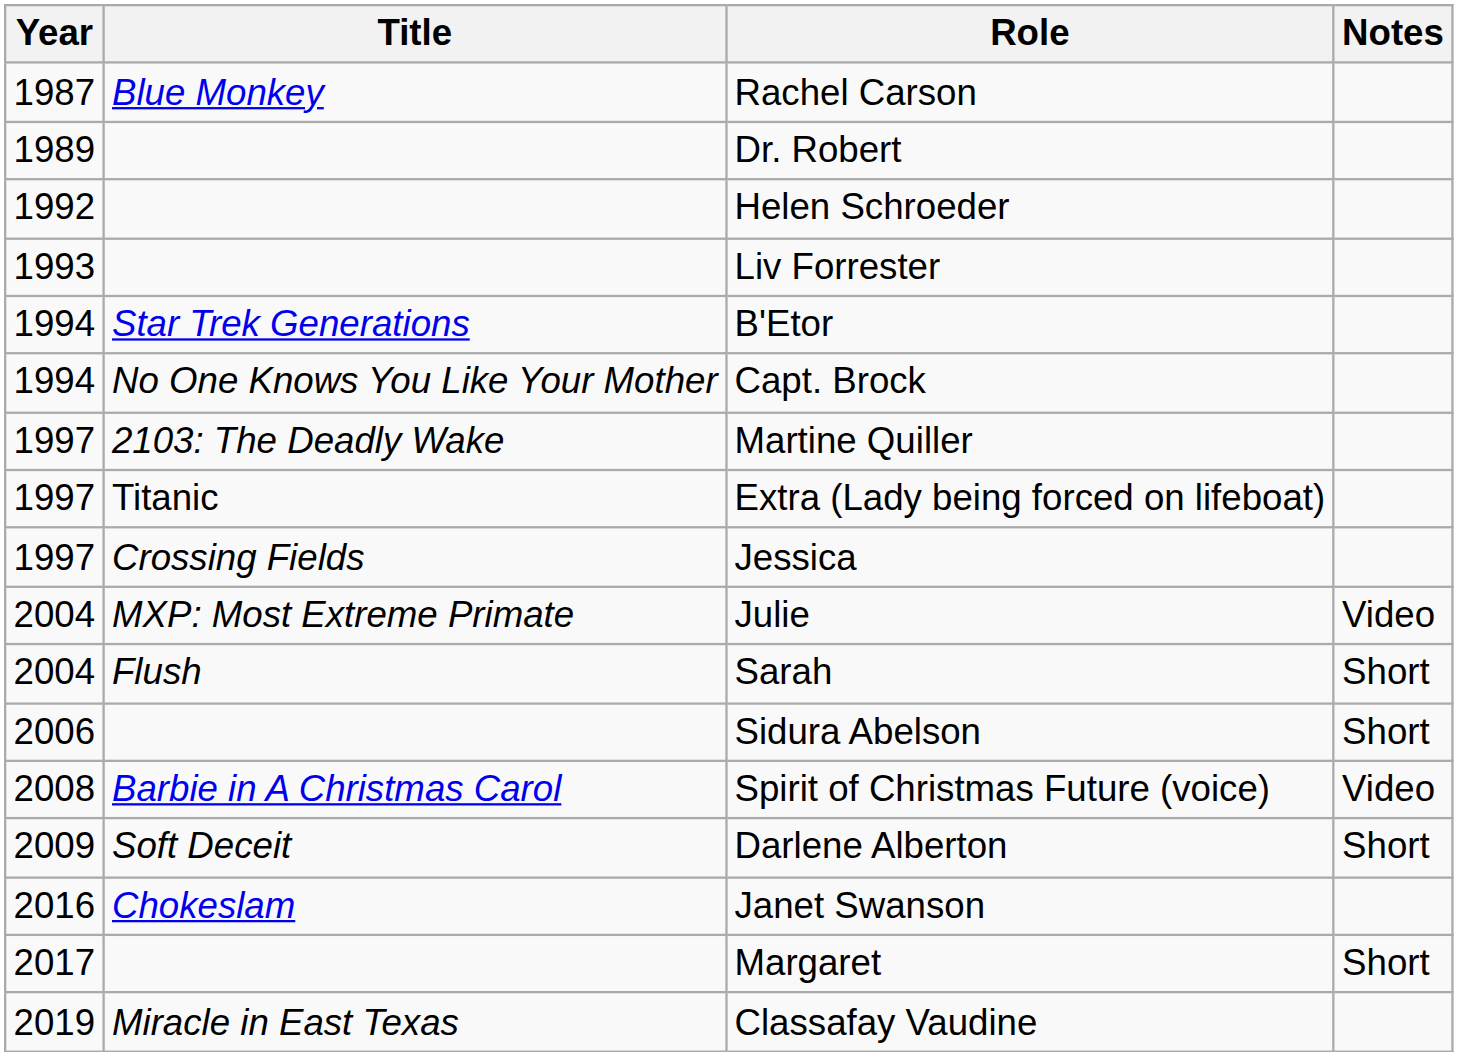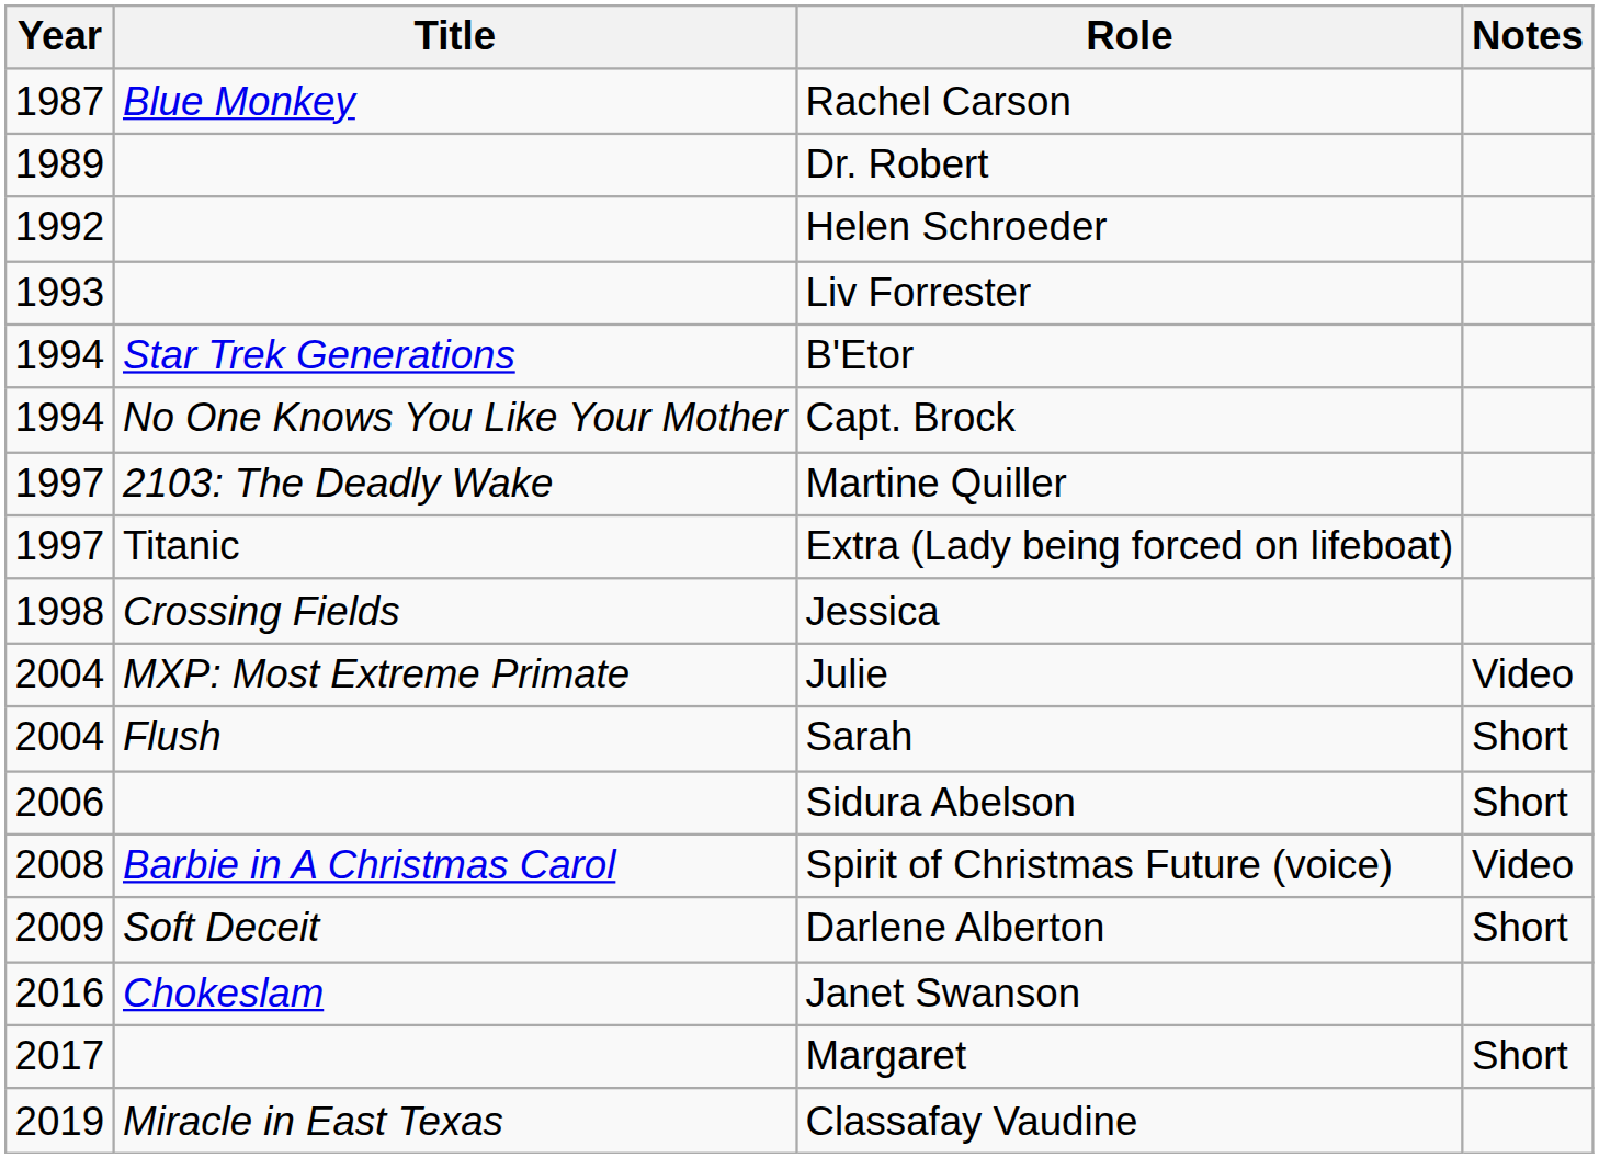Jessica | Year: 1997 -> 1998
